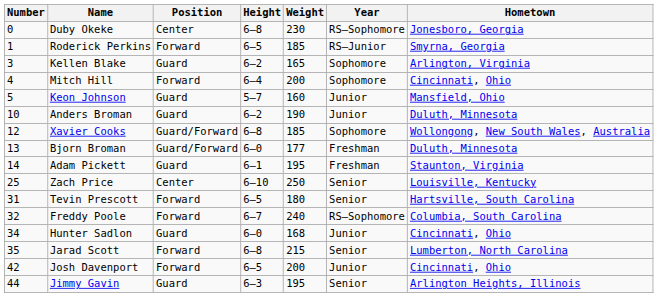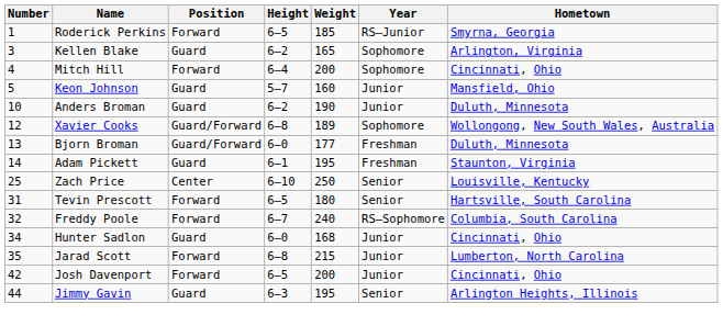- row: 0 | Duby Okeke | Center | 6–8 | 230 | RS–Sophomore | Jonesboro, Georgia
Xavier Cooks | Weight: 185 -> 189
Jarad Scott | Year: Senior -> Junior
